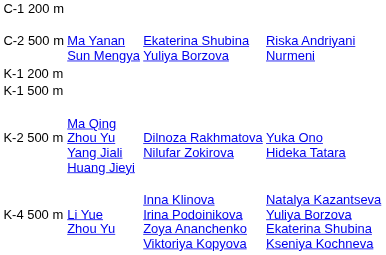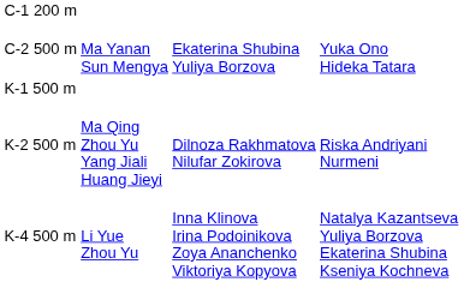C-2 500 m | column 4: Riska Andriyani Nurmeni -> Yuka Ono Hideka Tatara
- row: K-1 200 m
K-2 500 m | column 4: Yuka Ono Hideka Tatara -> Riska Andriyani Nurmeni
